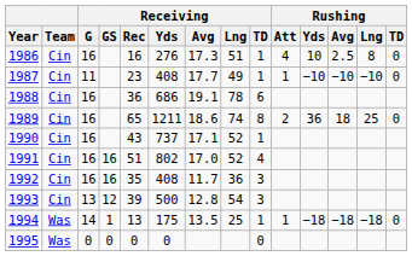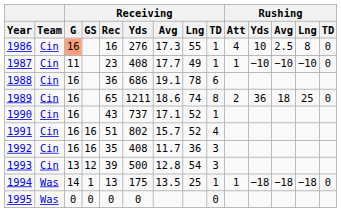1986 | Receiving / G: no background -> lightsalmon background
1986 | Receiving / Lng: 51 -> 55
1991 | Receiving / Avg: 17.0 -> 15.7
